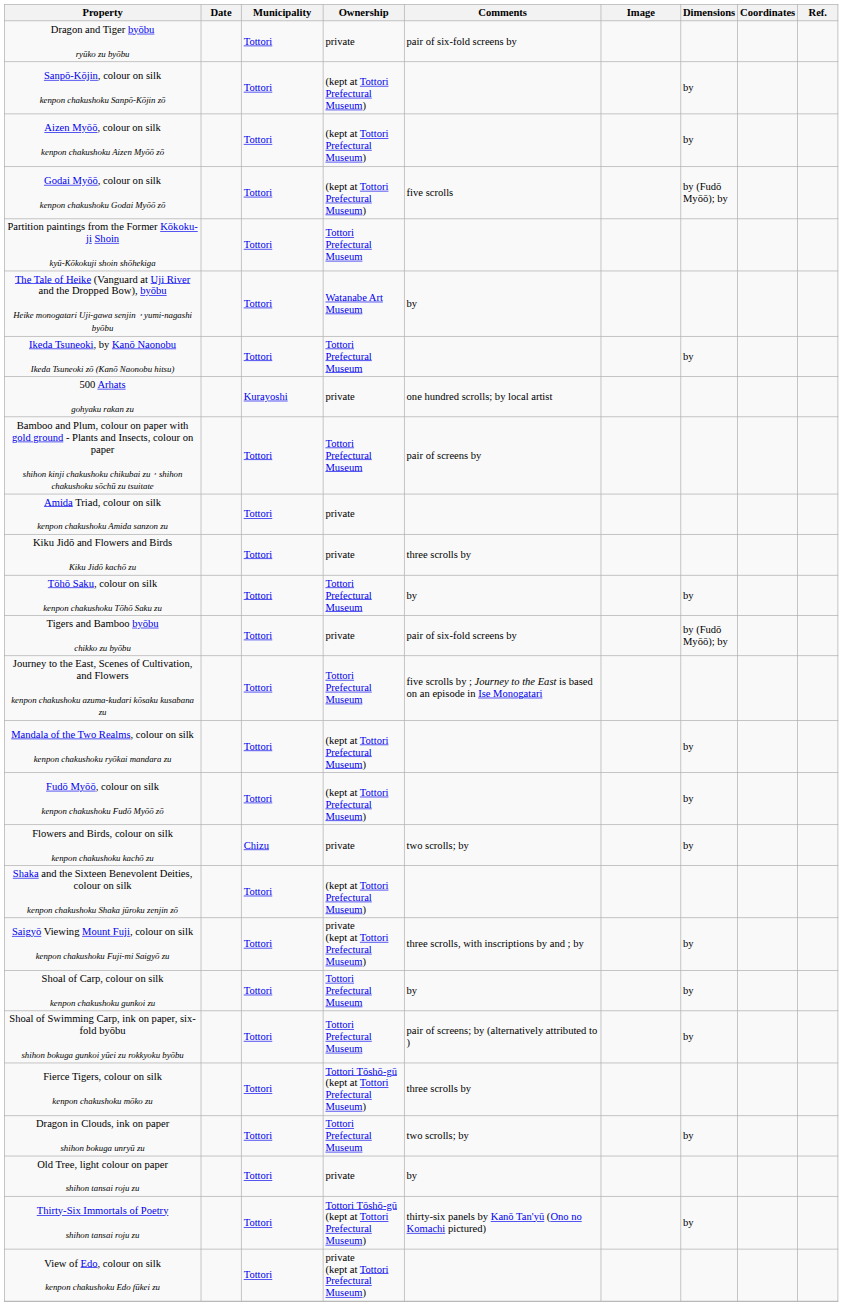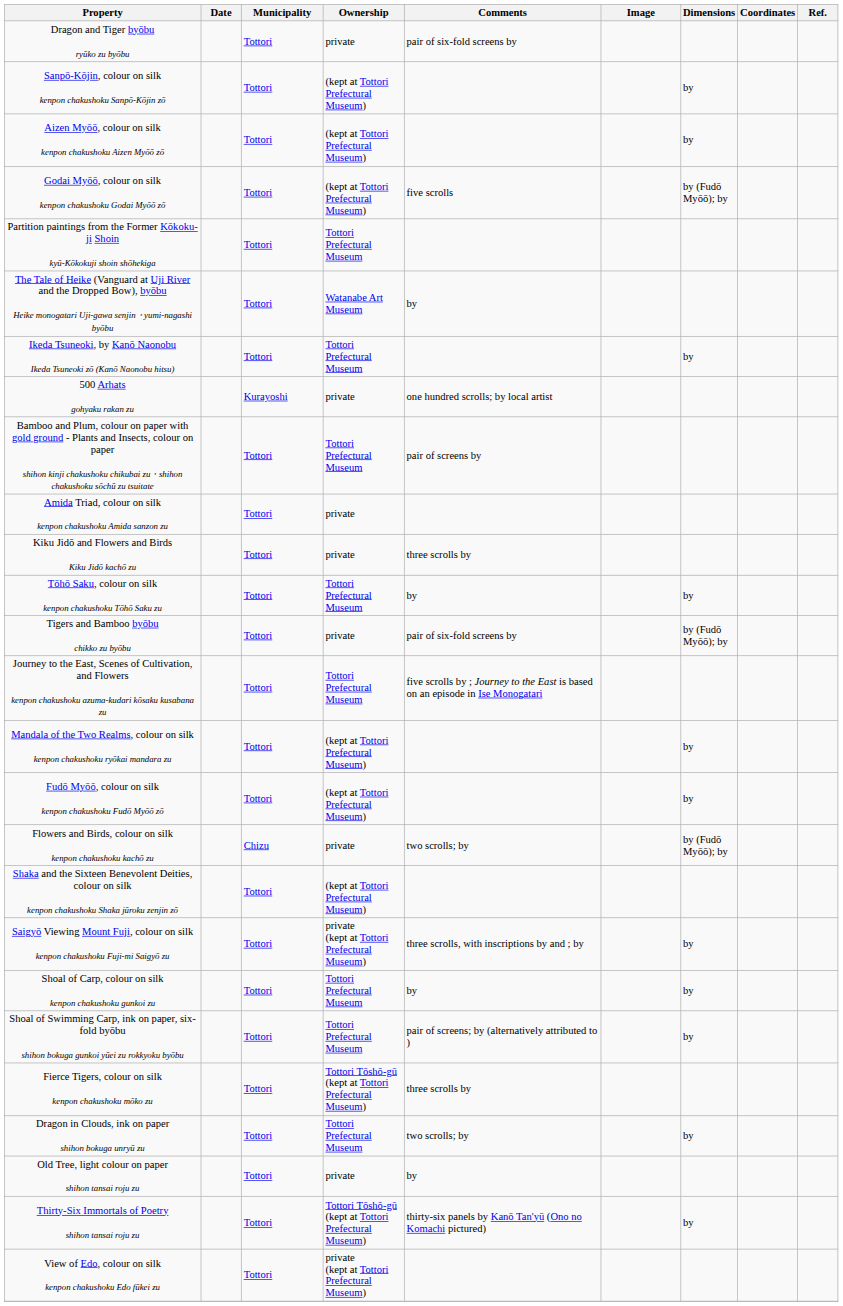Flowers and Birds, colour on silk kenpon chakushoku kachō zu | Dimensions: by -> by (Fudō Myōō); by
